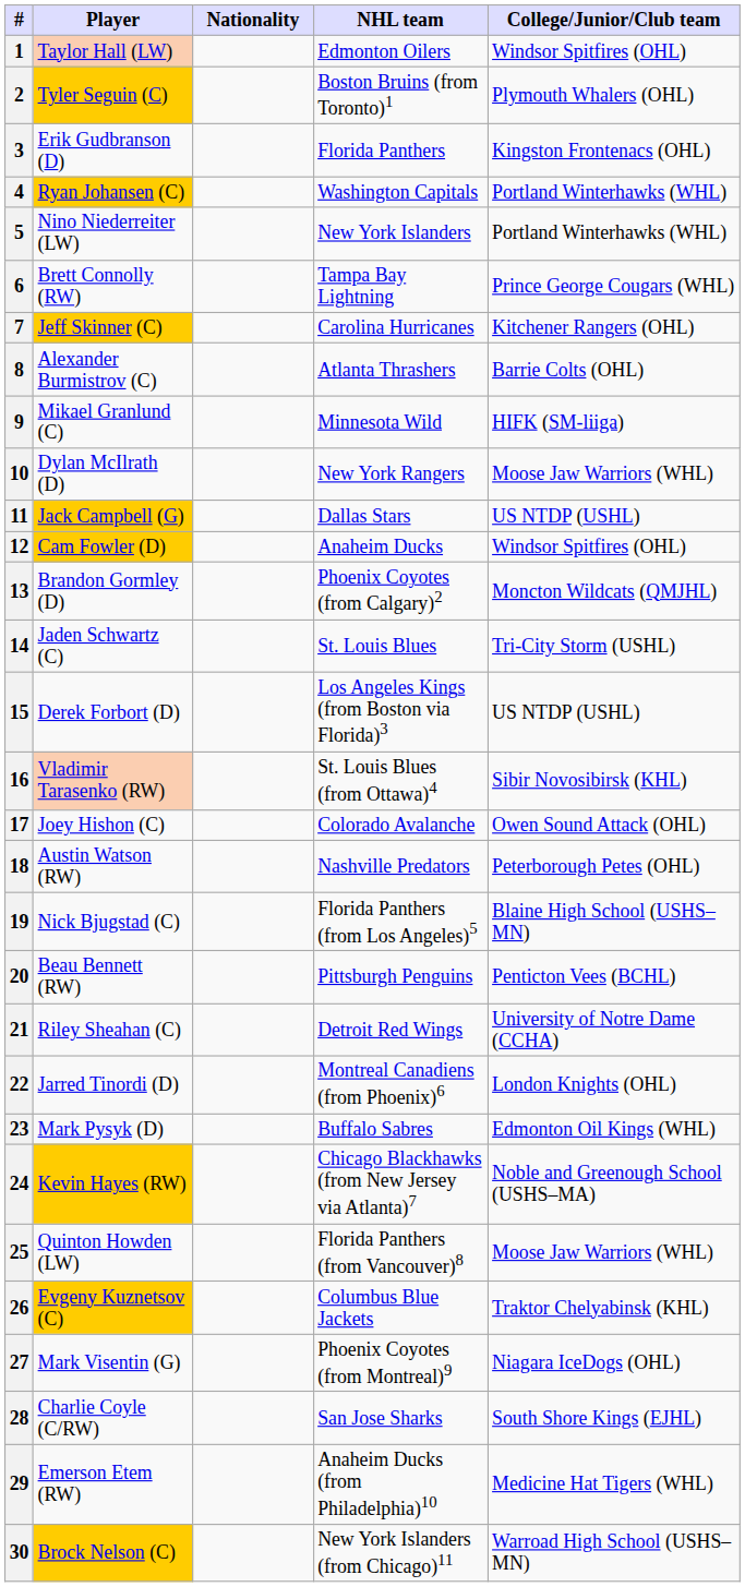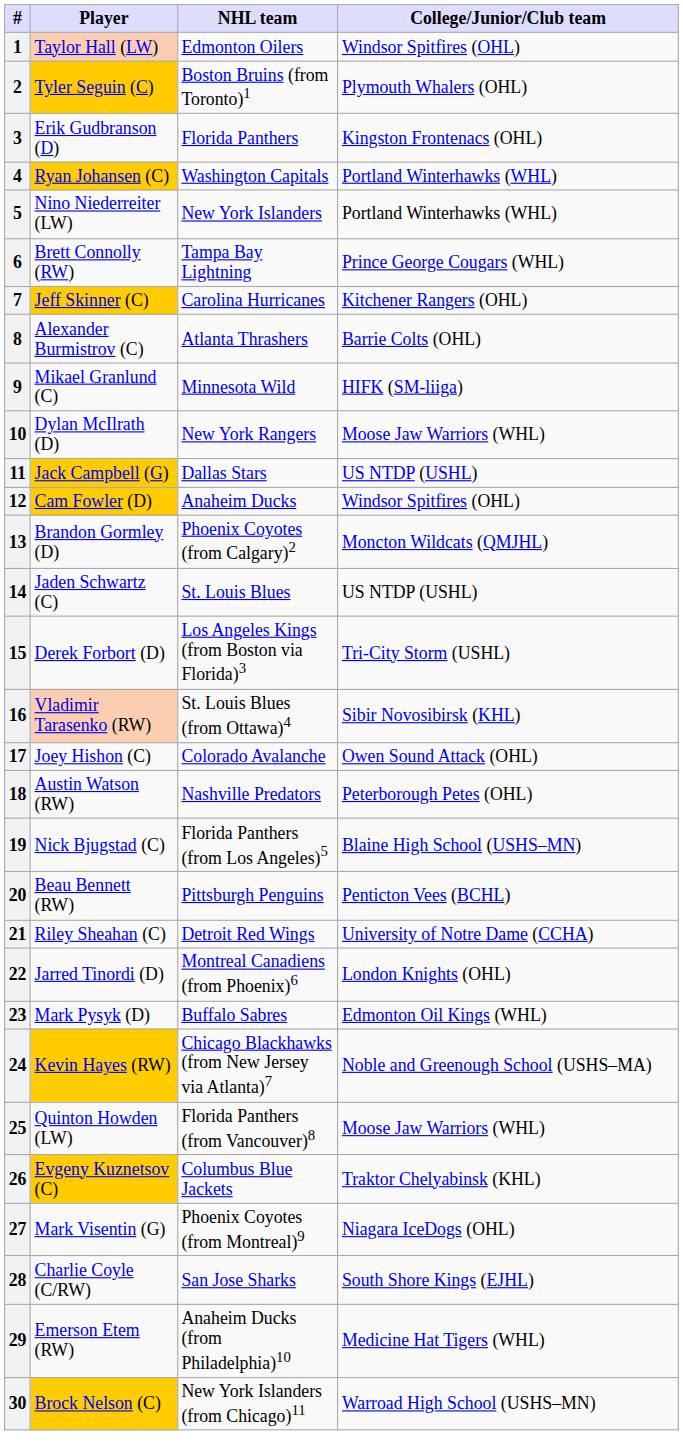- column: Nationality
14 | College/Junior/Club team: Tri-City Storm (USHL) -> US NTDP (USHL)
15 | College/Junior/Club team: US NTDP (USHL) -> Tri-City Storm (USHL)
